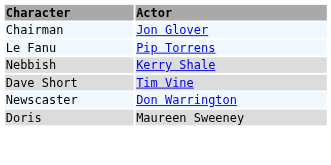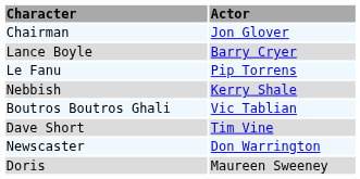+ row: Lance Boyle | Barry Cryer
+ row: Boutros Boutros Ghali | Vic Tablian
